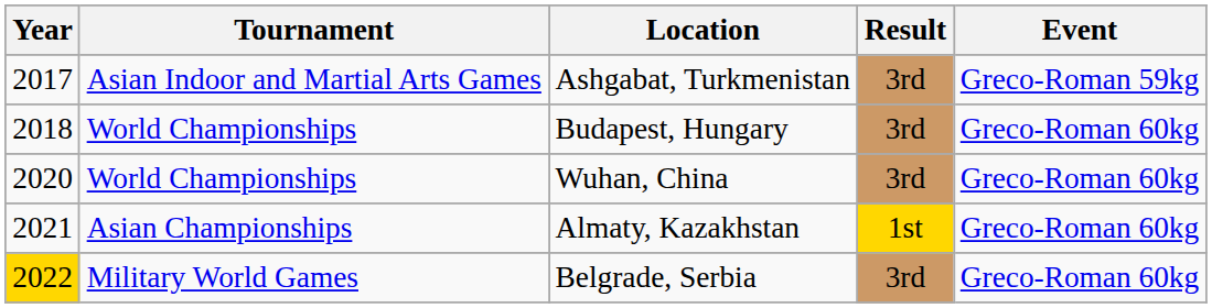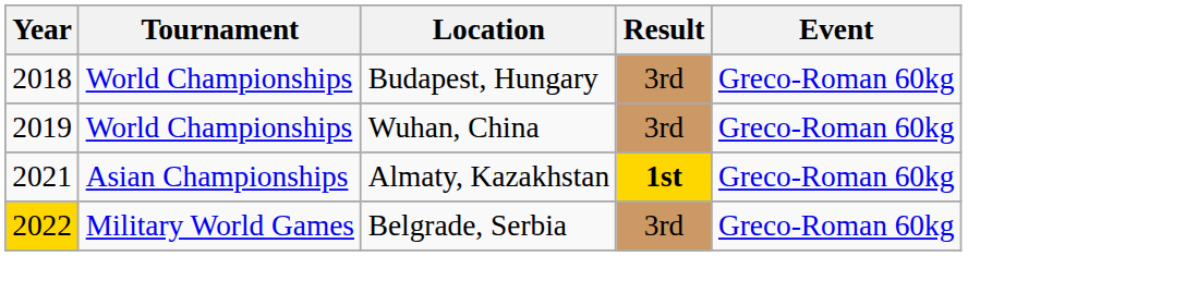- row: 2017 | Asian Indoor and Martial Arts Games | Ashgabat, Turkmenistan | 3rd | Greco-Roman 59kg
Wuhan, China | Year: 2020 -> 2019
Almaty, Kazakhstan | Result: normal -> bold
